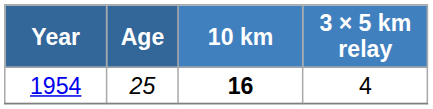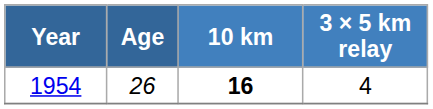1954 | Age: 25 -> 26
